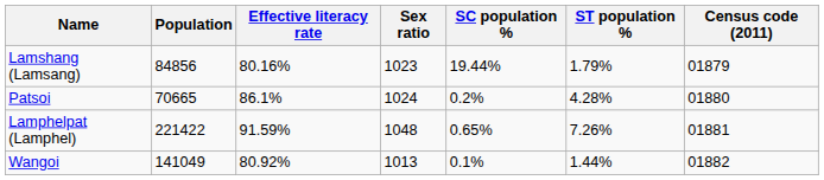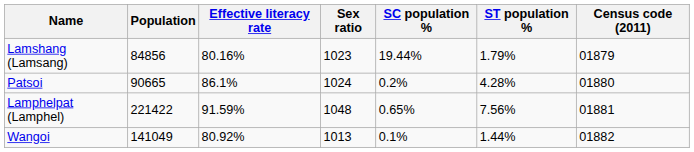Patsoi | Population: 70665 -> 90665
Lamphelpat (Lamphel) | ST population %: 7.26% -> 7.56%
